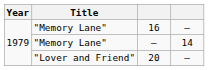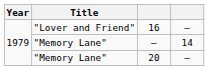16 | Title: "Memory Lane" -> "Lover and Friend"
20 | Title: "Lover and Friend" -> "Memory Lane"
